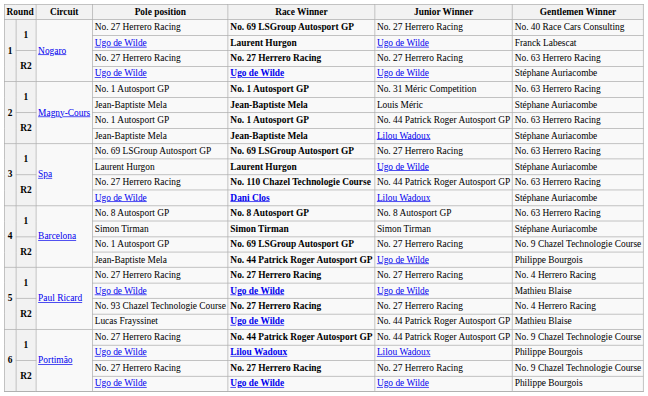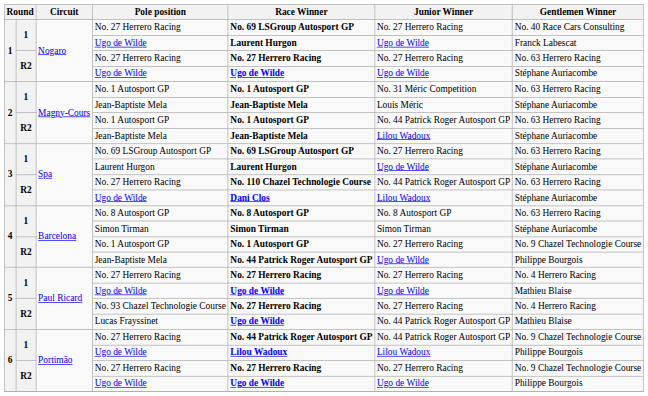4 / No. 1 Autosport GP | Race Winner: No. 69 LSGroup Autosport GP -> No. 1 Autosport GP
